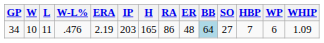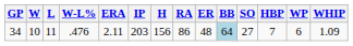34 | ERA: 2.19 -> 2.11
34 | H: 165 -> 156
